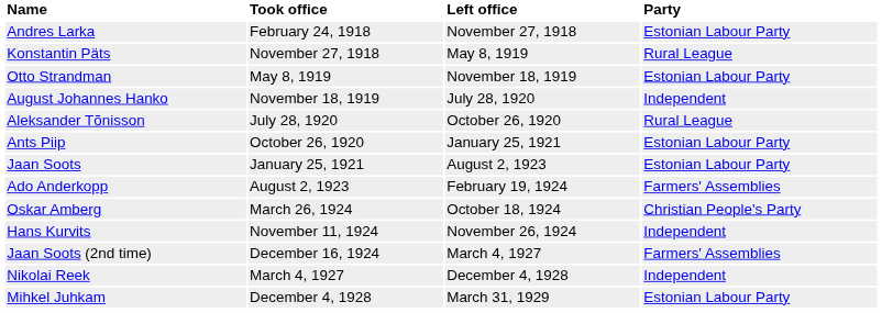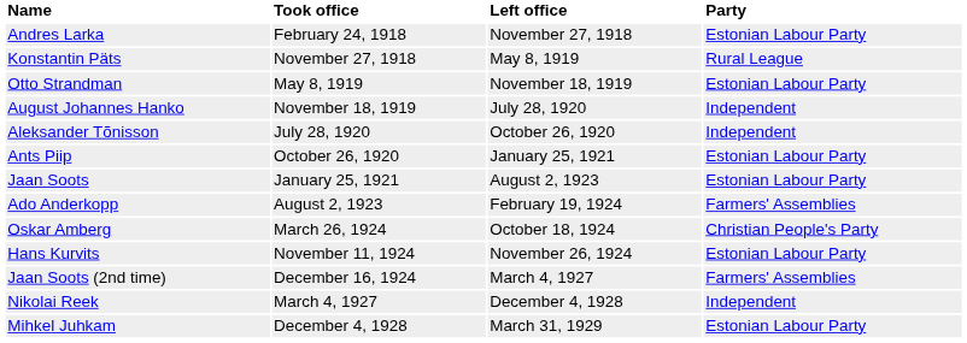Aleksander Tõnisson | Party: Rural League -> Independent
Hans Kurvits | Party: Independent -> Estonian Labour Party
